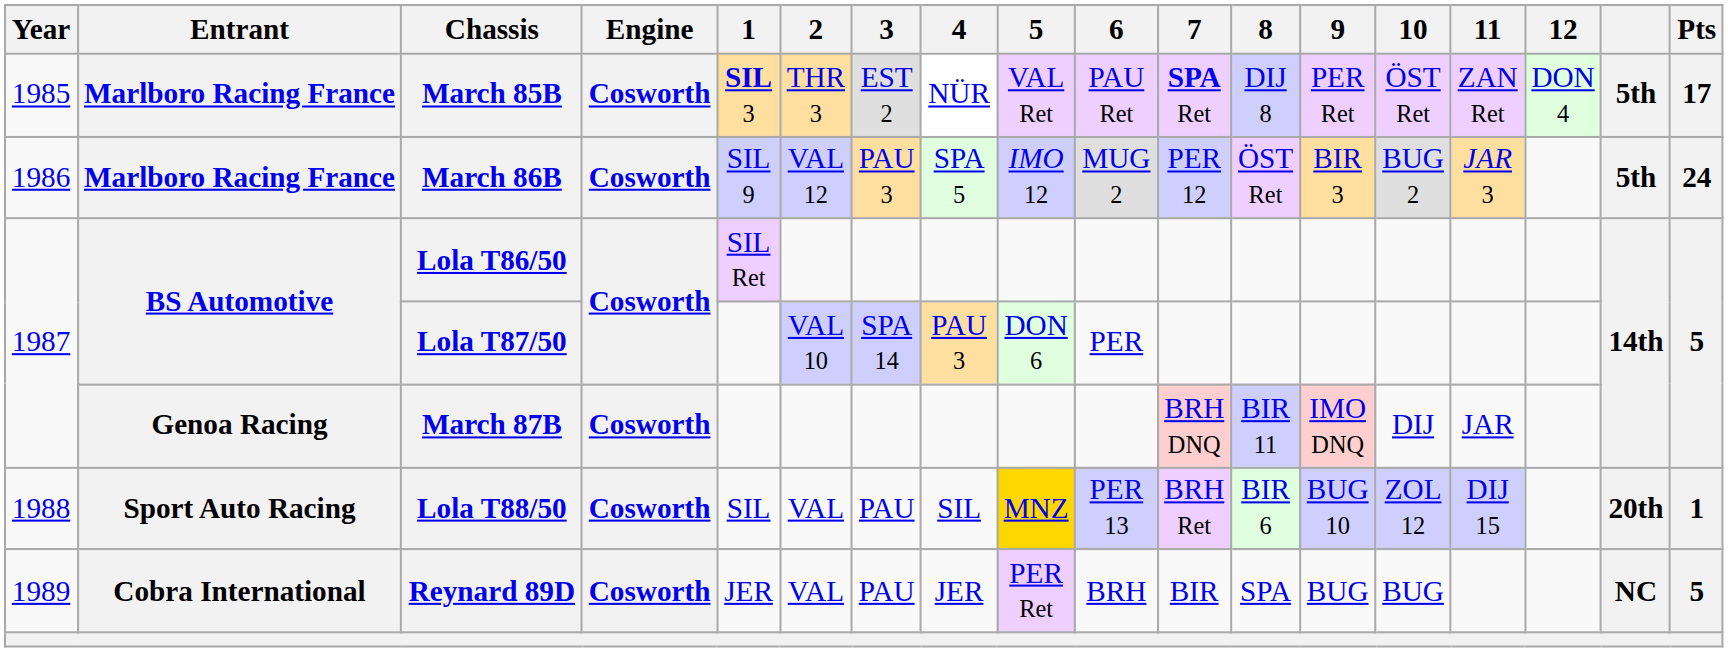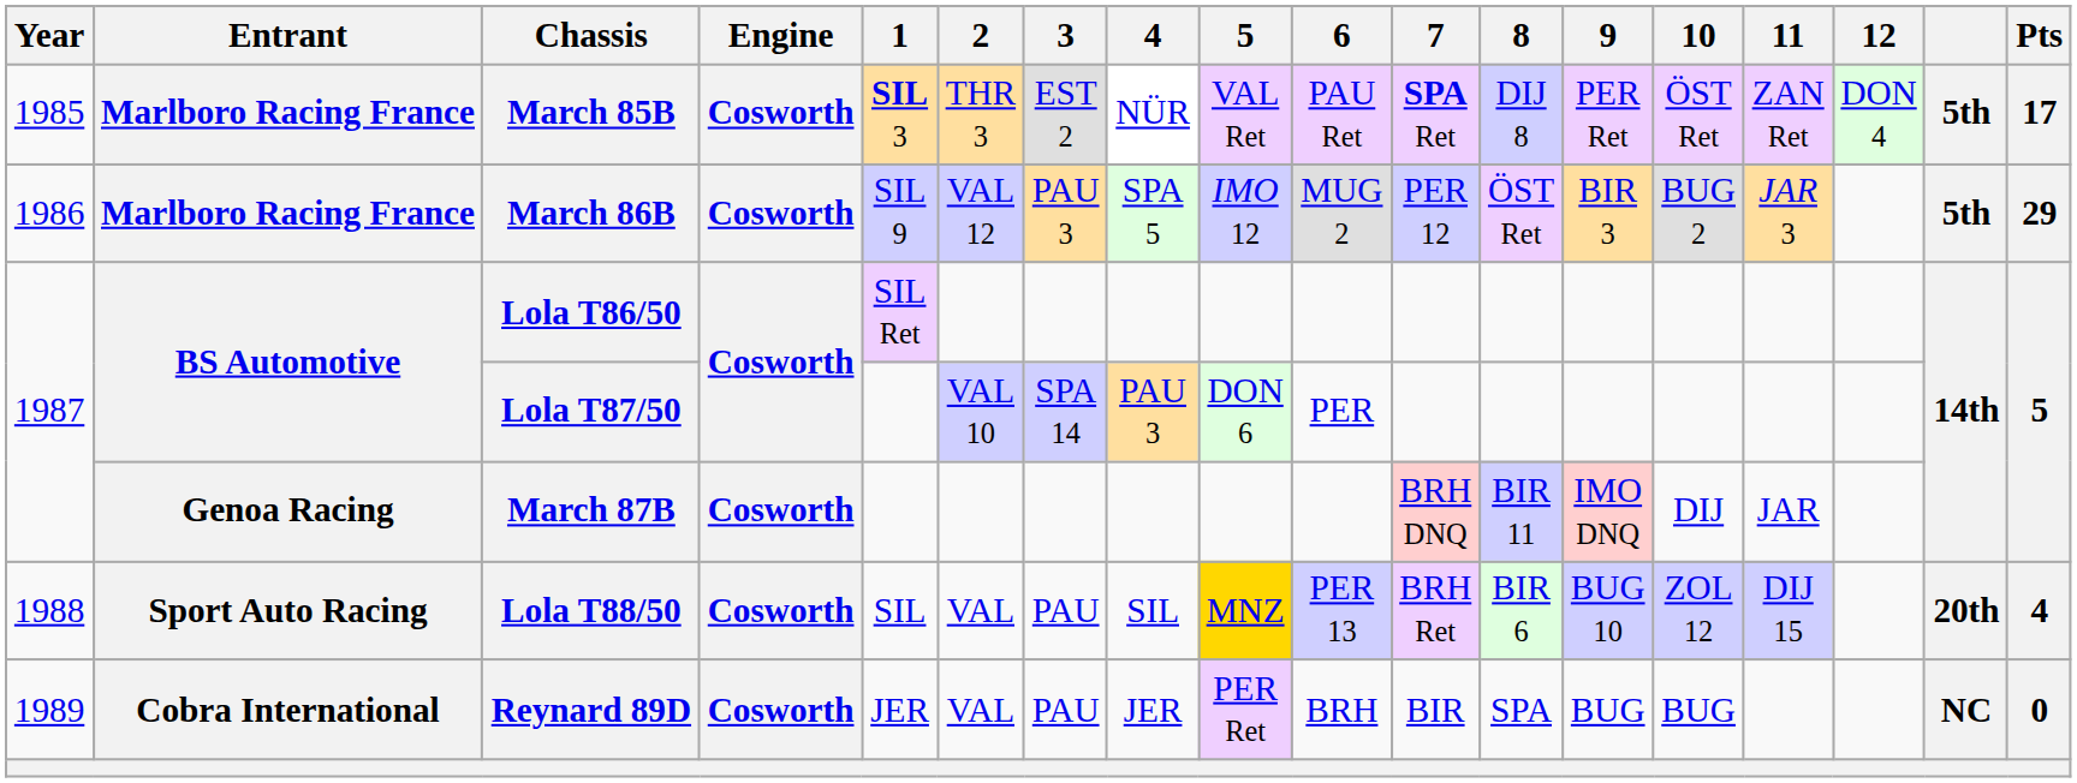March 86B | Pts: 24 -> 29
Lola T88/50 | Pts: 1 -> 4
Reynard 89D | Pts: 5 -> 0
